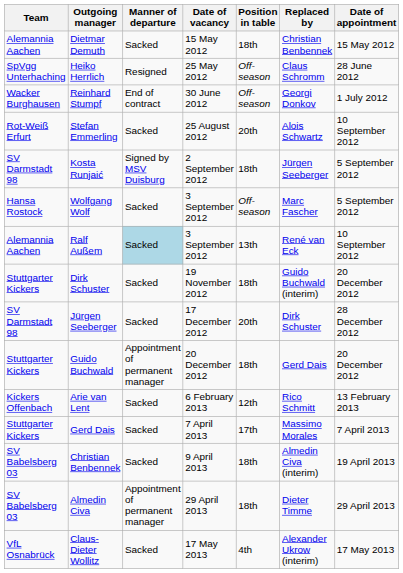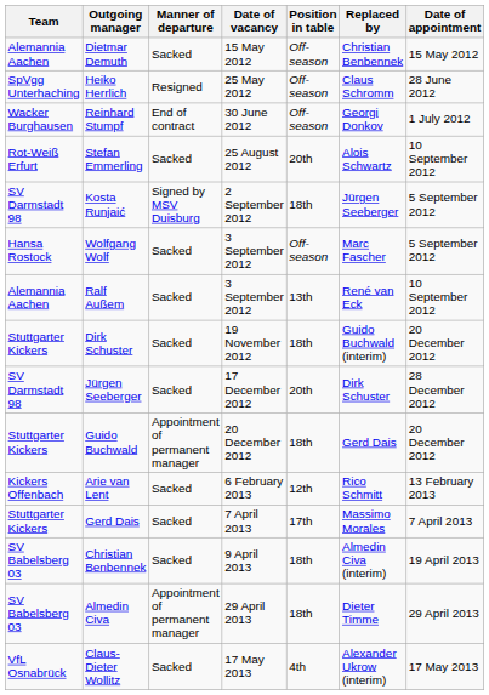Dietmar Demuth | Position in table: 18th -> Off-season
Ralf Außem | Manner of departure: lightblue background -> no background
